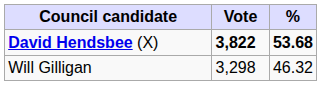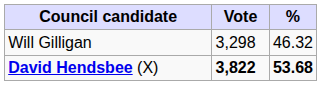rows swapped: David Hendsbee (X) <-> Will Gilligan
